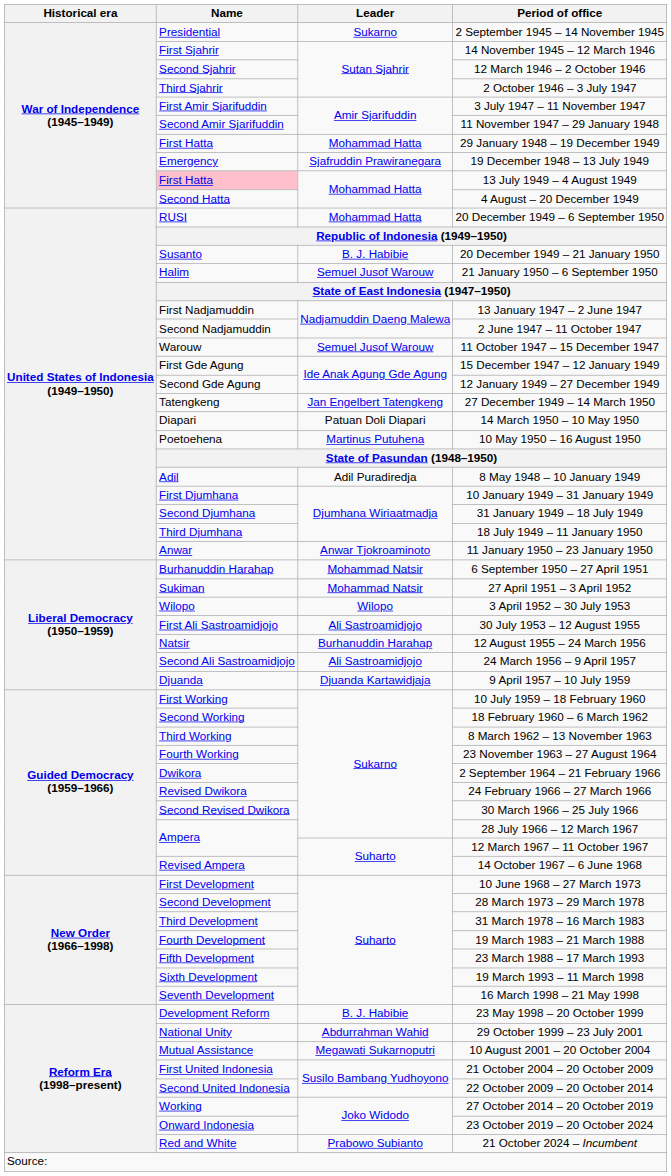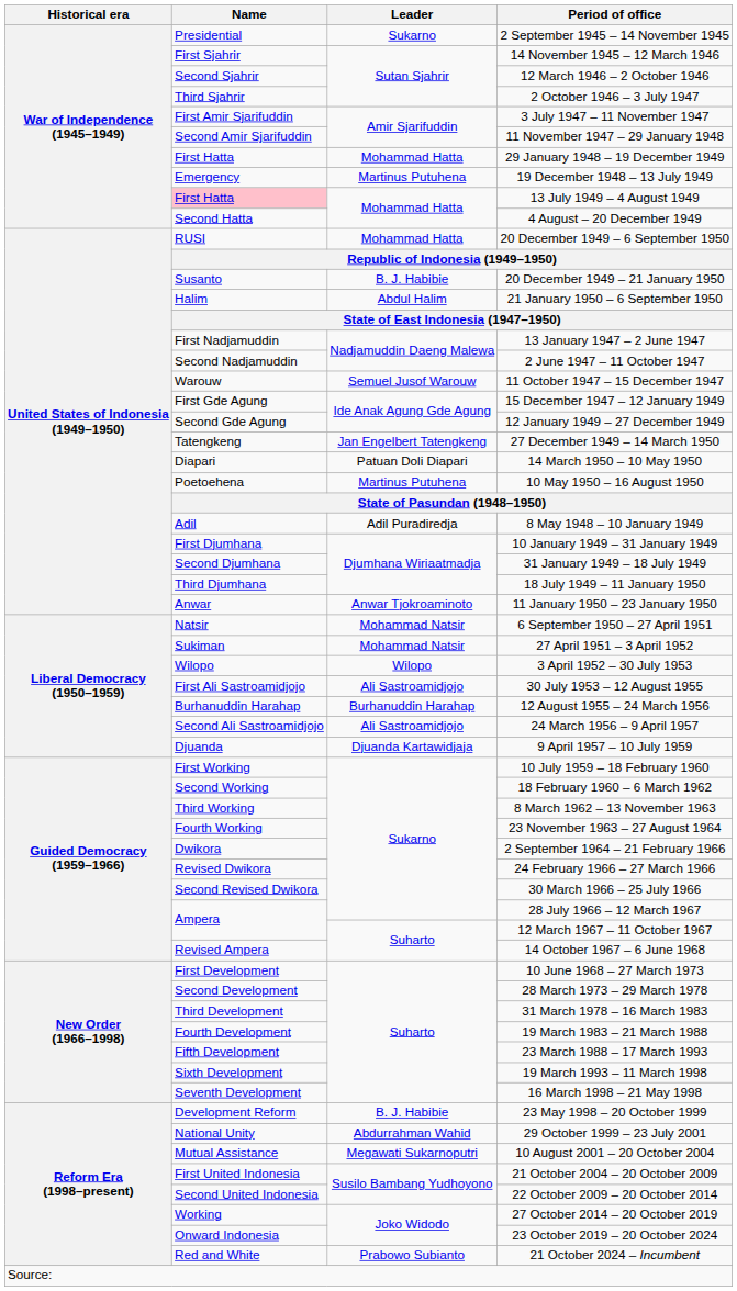19 December 1948 – 13 July 1949 | Leader: Sjafruddin Prawiranegara -> Martinus Putuhena
21 January 1950 – 6 September 1950 | Leader: Semuel Jusof Warouw -> Abdul Halim
6 September 1950 – 27 April 1951 | Name: Burhanuddin Harahap -> Natsir
12 August 1955 – 24 March 1956 | Name: Natsir -> Burhanuddin Harahap
